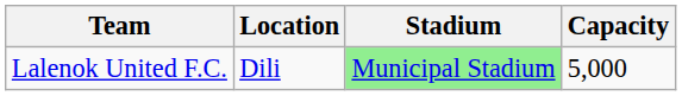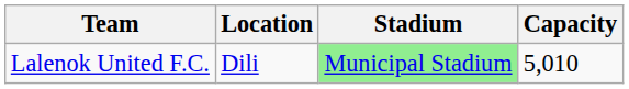Lalenok United F.C. | Capacity: 5,000 -> 5,010
